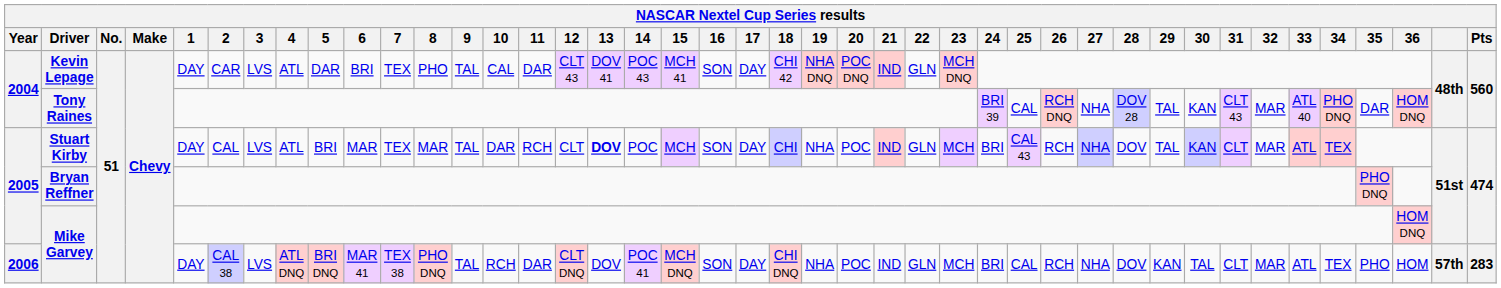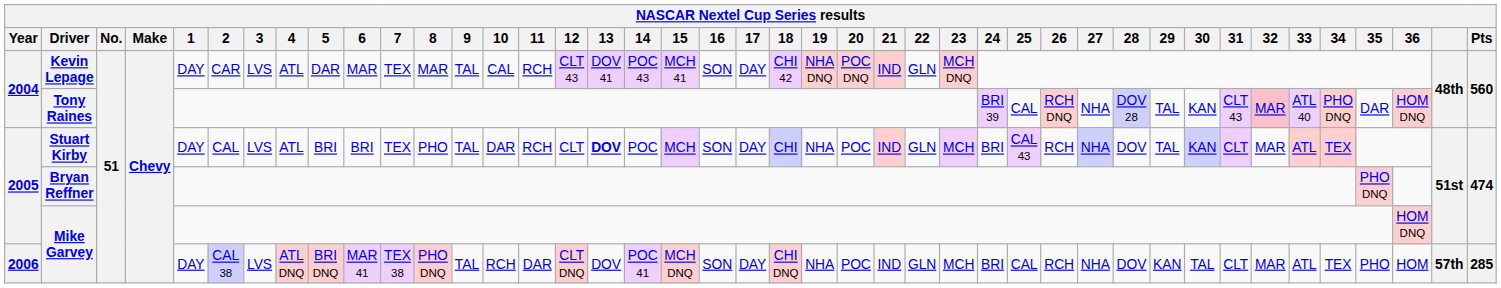Kevin Lepage | 6: BRI -> MAR
Kevin Lepage | 8: PHO -> MAR
Kevin Lepage | 11: DAR -> RCH
Tony Raines | 32: no background -> pink background
Stuart Kirby | 6: MAR -> BRI
Stuart Kirby | 8: MAR -> PHO
2006 / Mike Garvey | Pts: 283 -> 285
